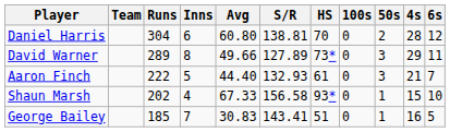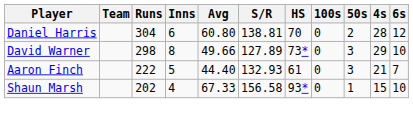David Warner | Runs: 289 -> 298
David Warner | 6s: 11 -> 10
- row: George Bailey | 185 | 7 | 30.83 | 143.41 | 51 | 0 | 1 | 16 | 5
